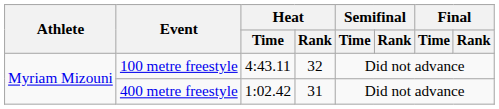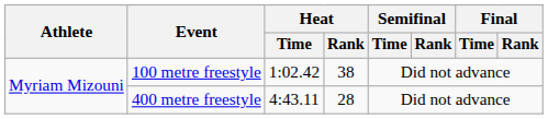100 metre freestyle | Heat / Time: 4:43.11 -> 1:02.42
100 metre freestyle | Heat / Rank: 32 -> 38
400 metre freestyle | Heat / Time: 1:02.42 -> 4:43.11
400 metre freestyle | Heat / Rank: 31 -> 28
